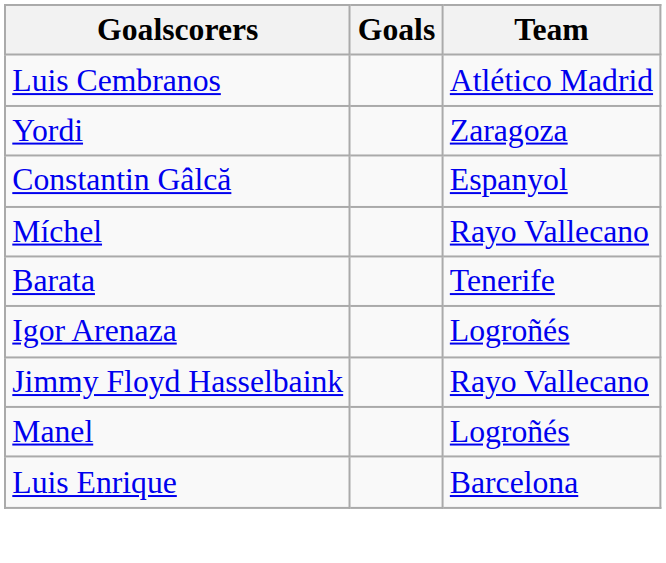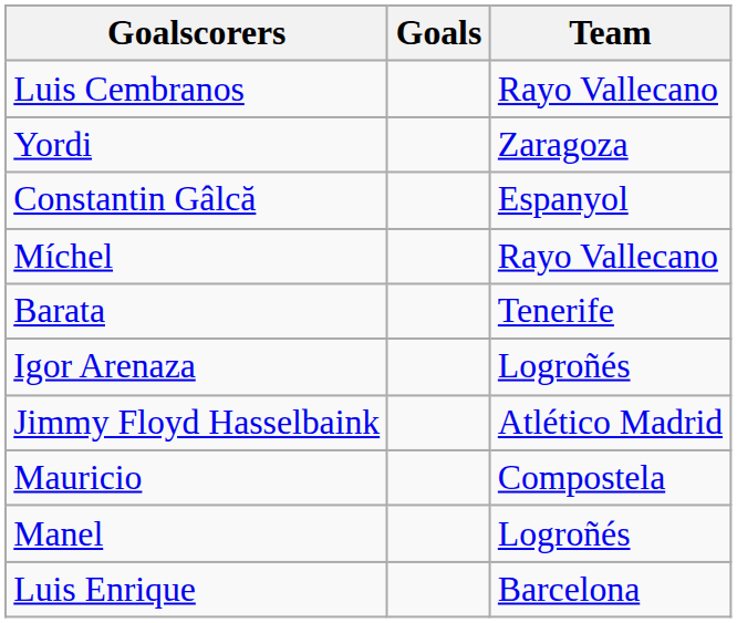Luis Cembranos | Team: Atlético Madrid -> Rayo Vallecano
Jimmy Floyd Hasselbaink | Team: Rayo Vallecano -> Atlético Madrid
+ row: Mauricio | Compostela
